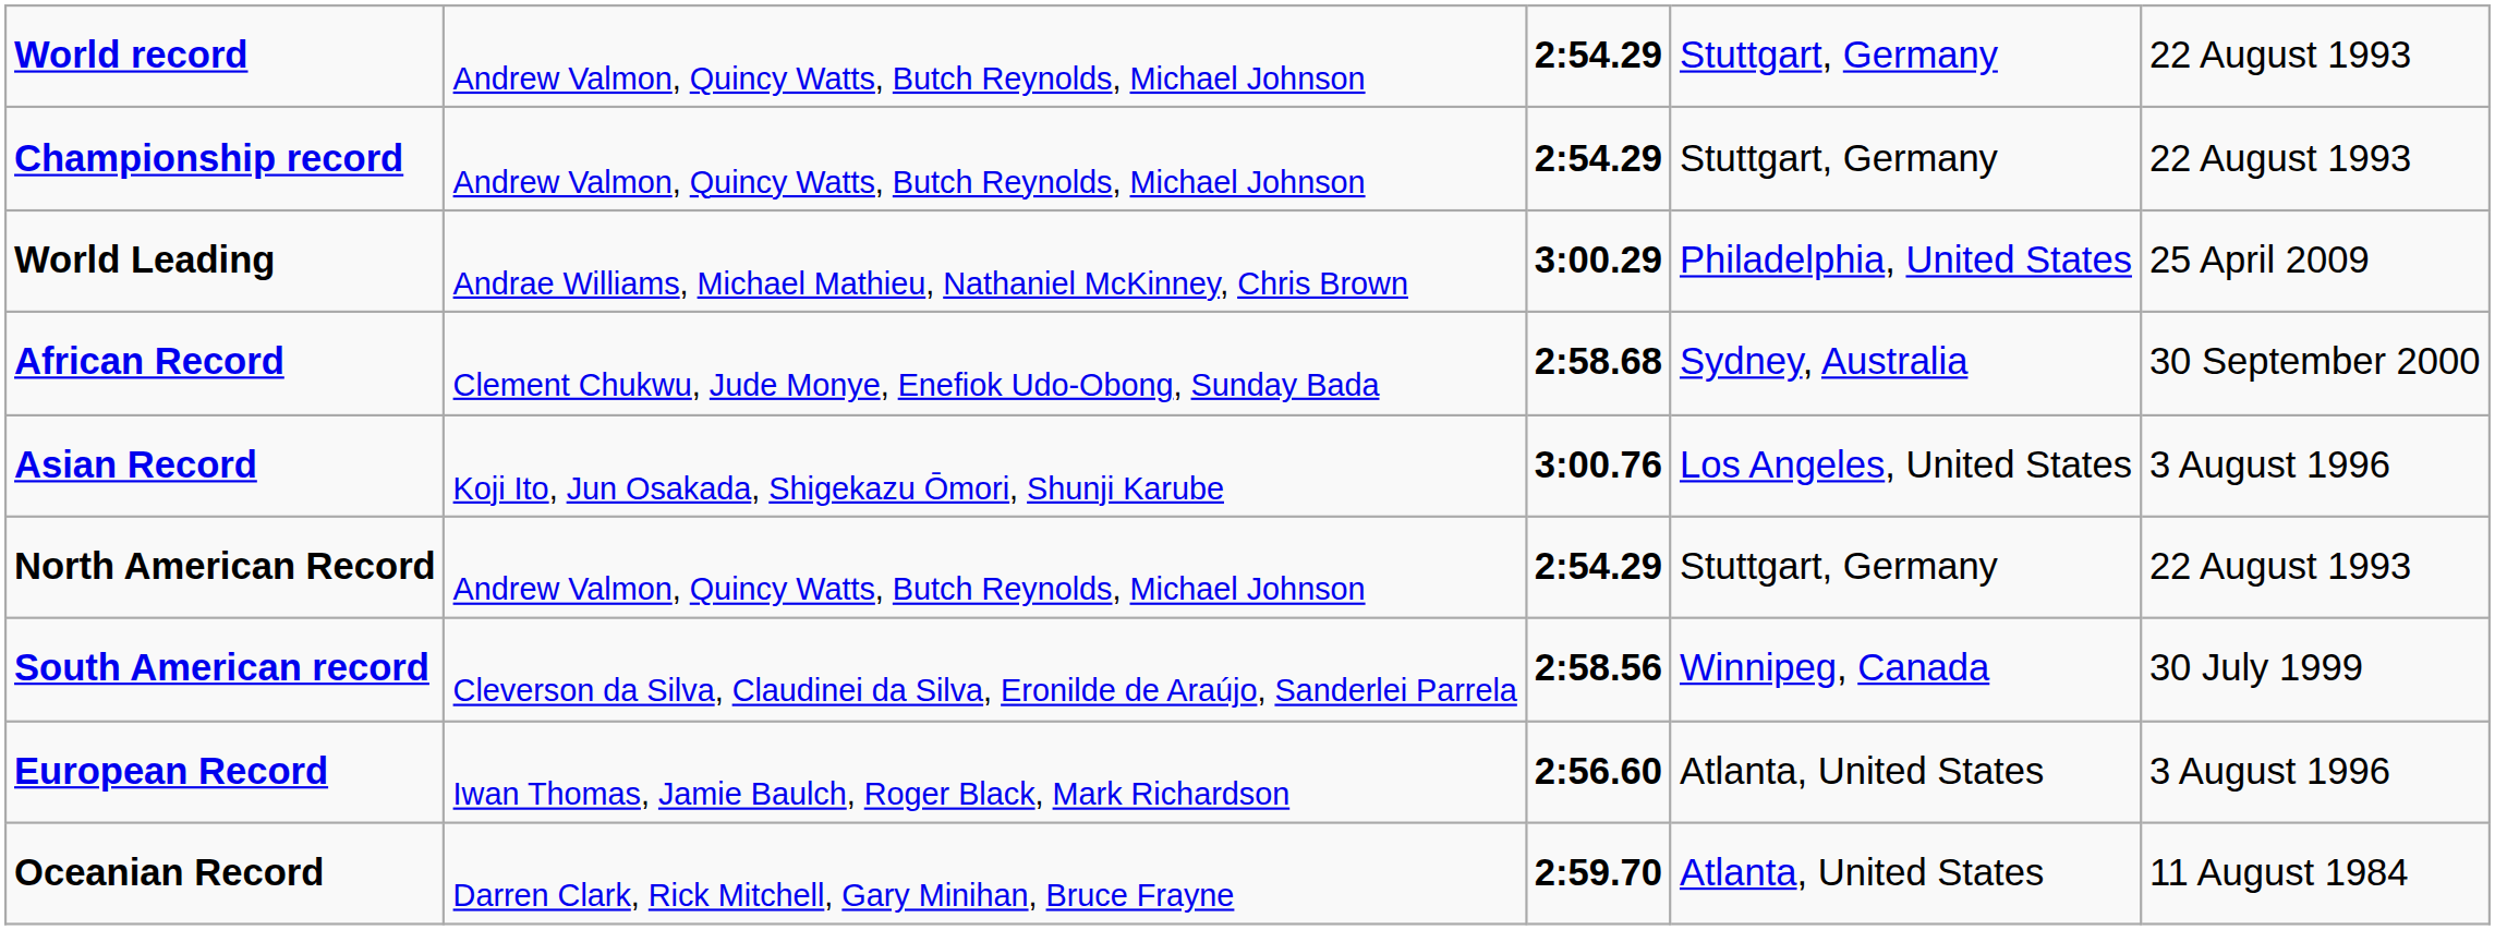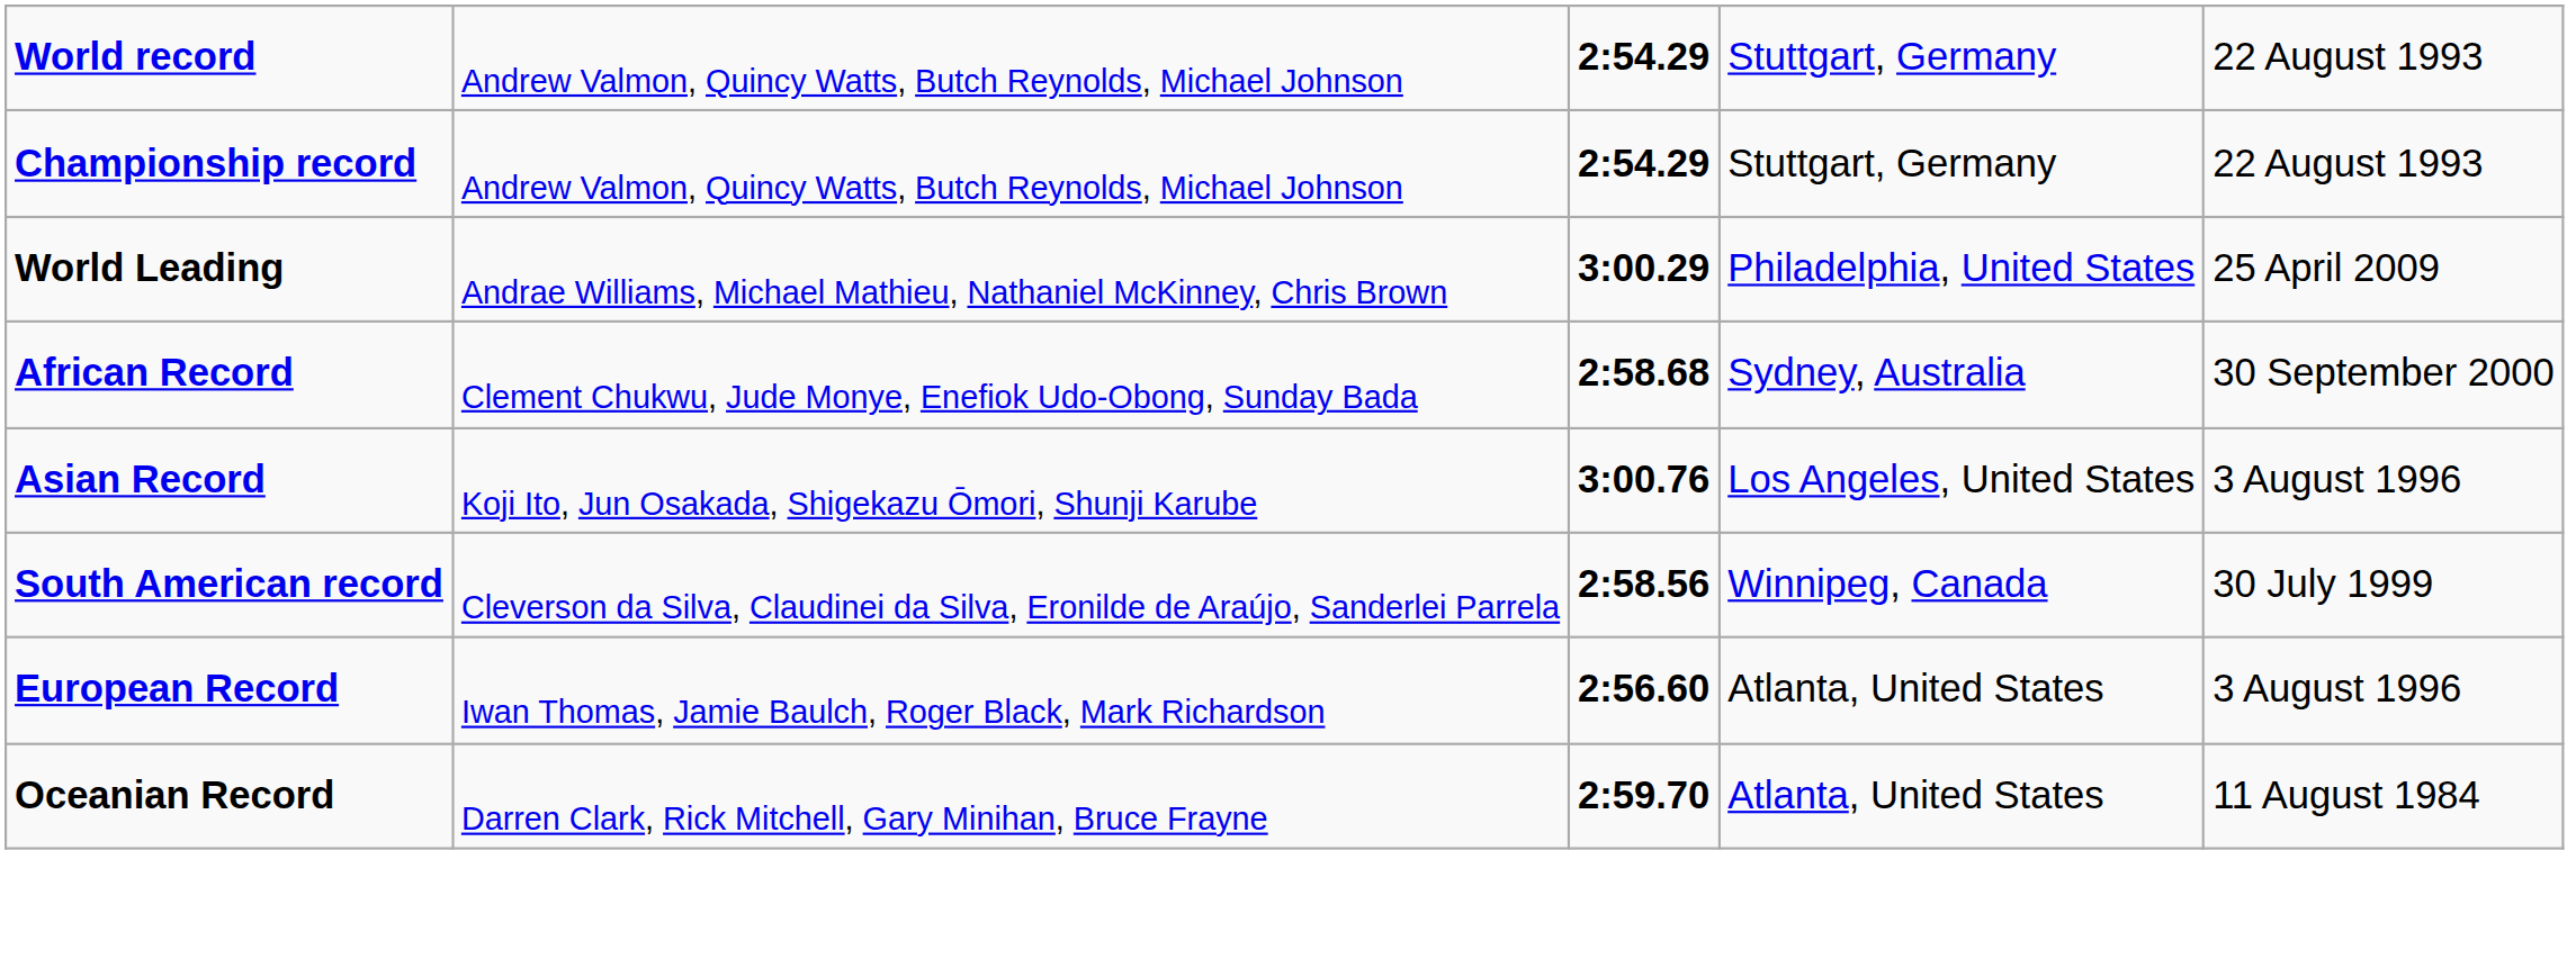- row: North American Record | Andrew Valmon, Quincy Watts, Butch Reynolds, Michael Johnson | 2:54.29 | Stuttgart, Germany | 22 August 1993
